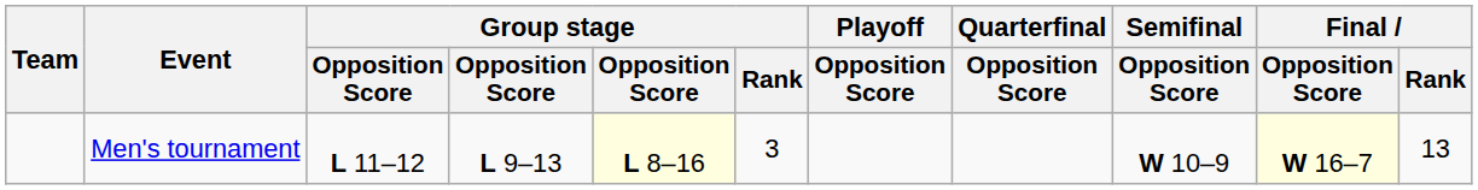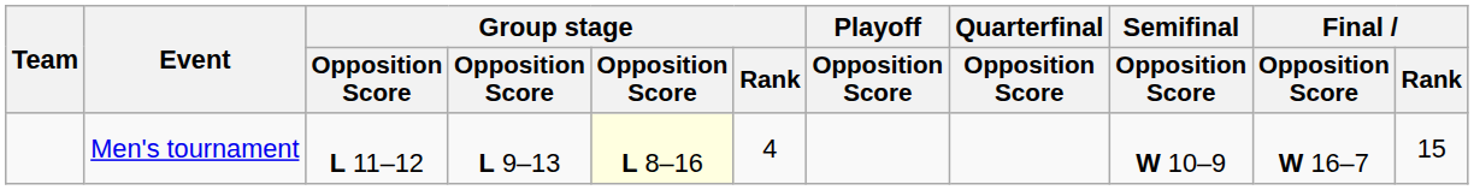Men's tournament | Group stage / Rank: 3 -> 4
Men's tournament | Final / Opposition Score: lightyellow background -> no background
Men's tournament | Final / Rank: 13 -> 15
